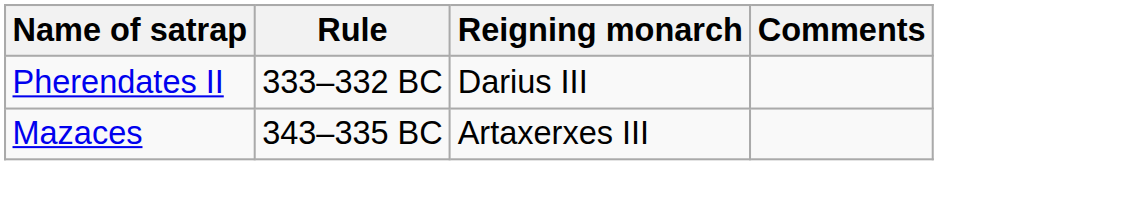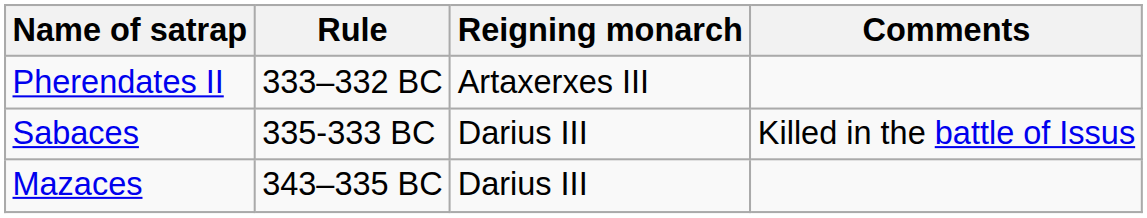Pherendates II | Reigning monarch: Darius III -> Artaxerxes III
+ row: Sabaces | 335-333 BC | Darius III | Killed in the battle of Issus
Mazaces | Reigning monarch: Artaxerxes III -> Darius III
